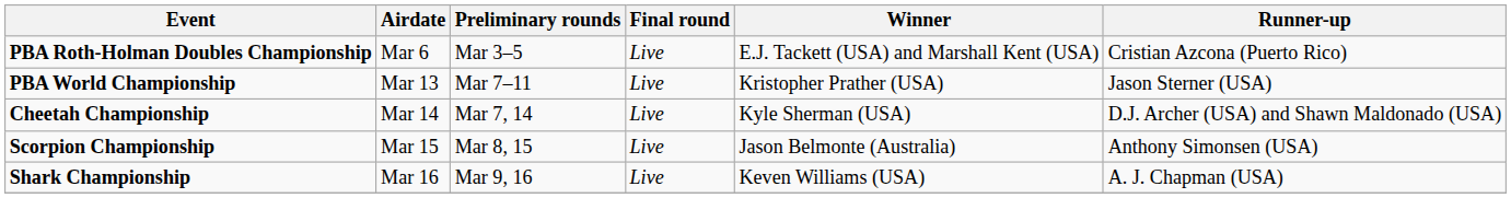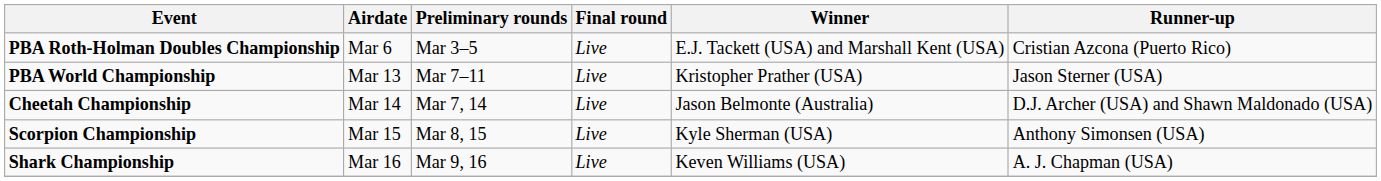Cheetah Championship | Winner: Kyle Sherman (USA) -> Jason Belmonte (Australia)
Scorpion Championship | Winner: Jason Belmonte (Australia) -> Kyle Sherman (USA)
